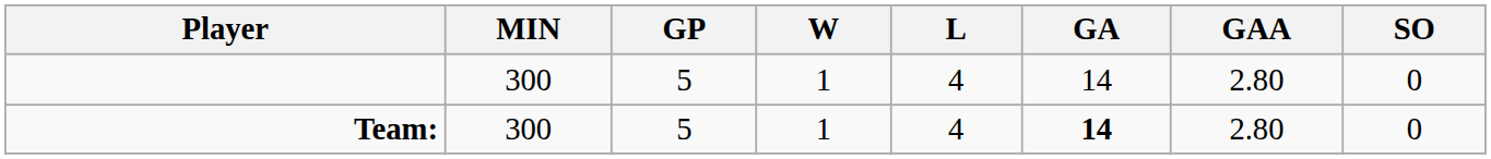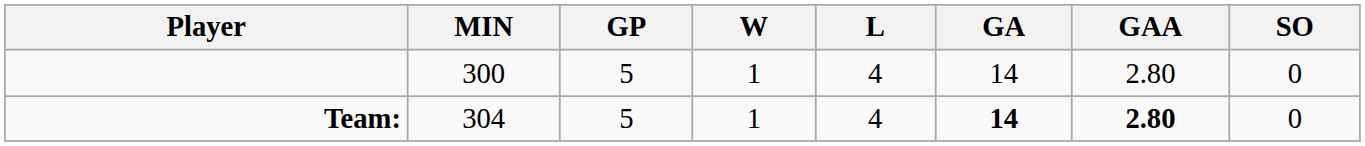Team: | MIN: 300 -> 304
Team: | GAA: normal -> bold
